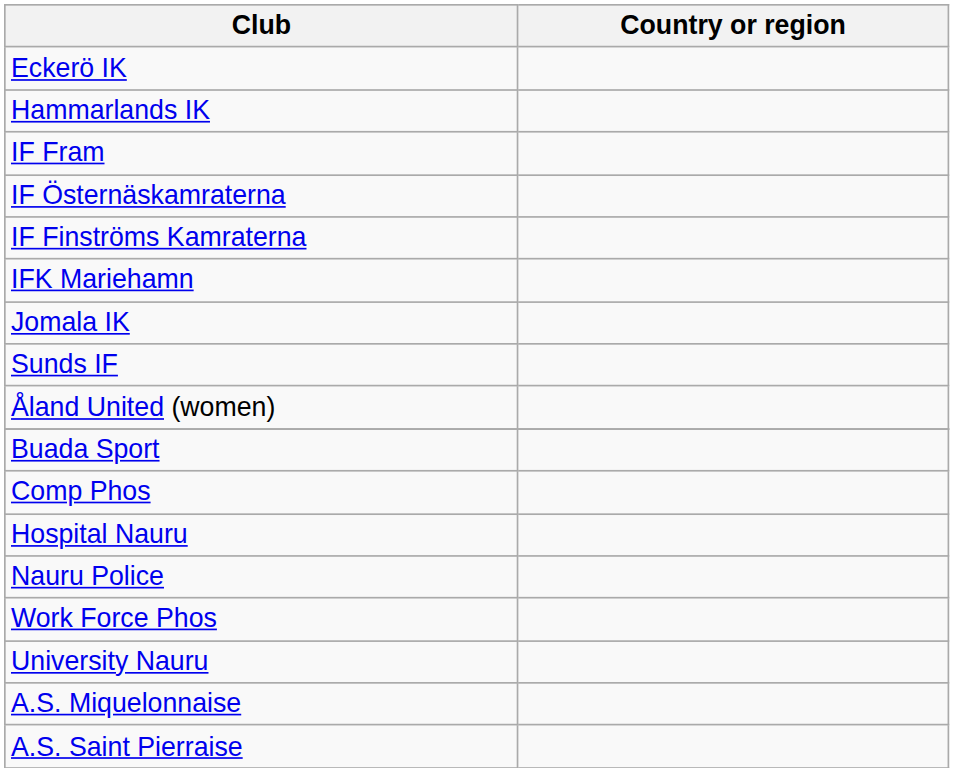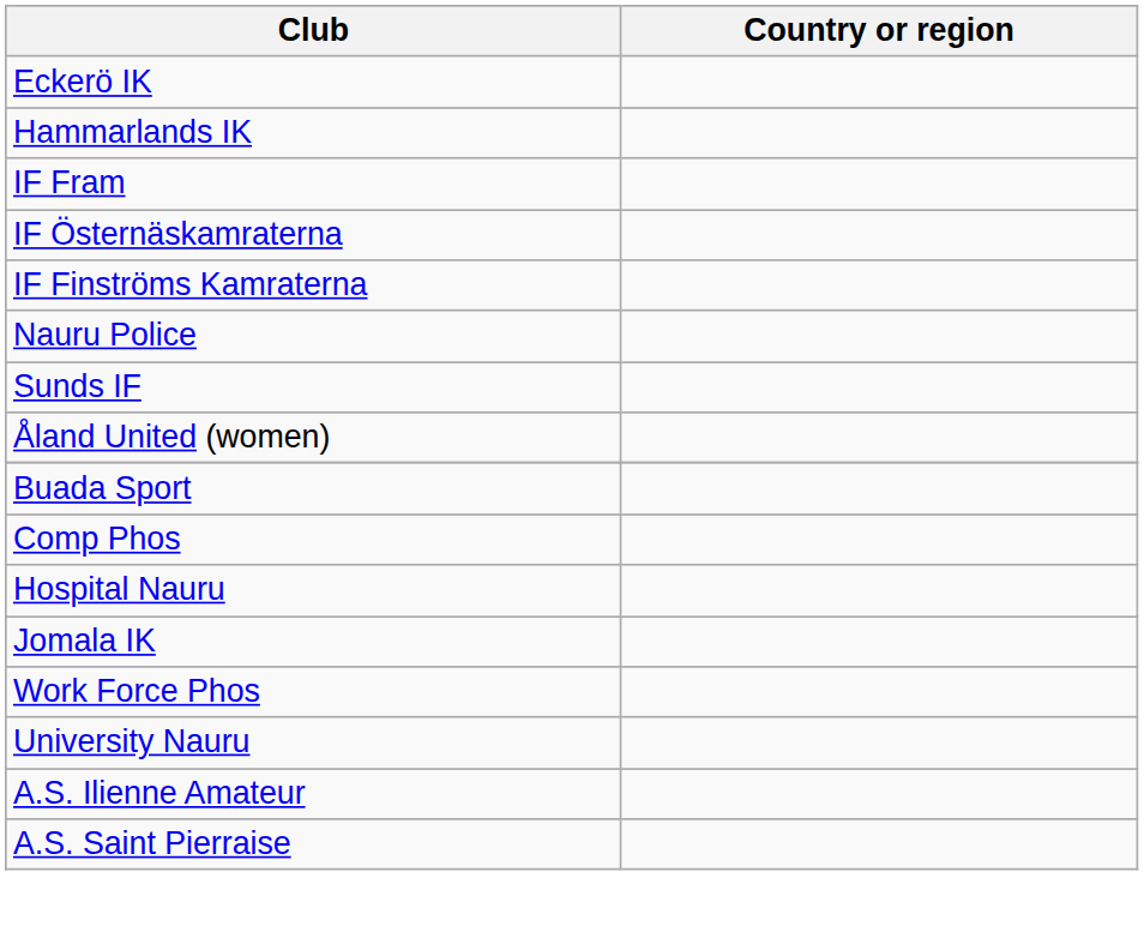- row: IFK Mariehamn
rows swapped: Jomala IK <-> Nauru Police
+ row: A.S. Ilienne Amateur
- row: A.S. Miquelonnaise
